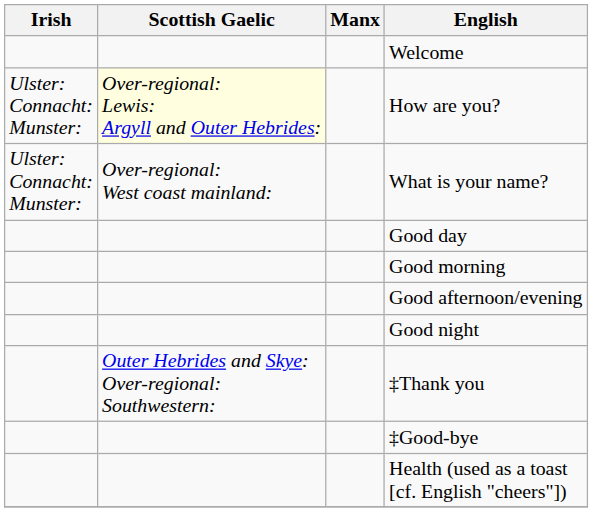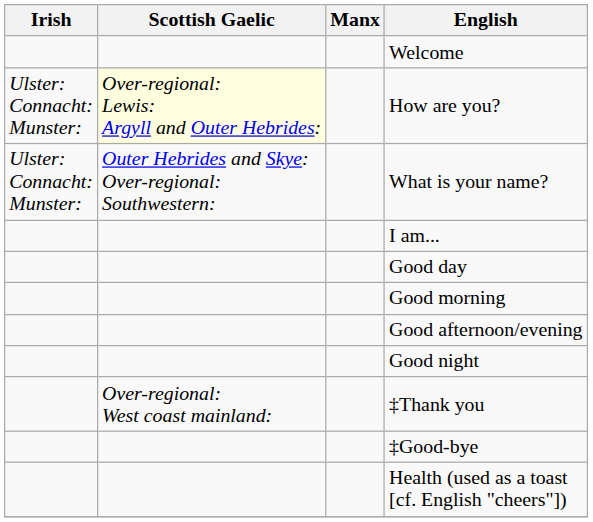What is your name? | Scottish Gaelic: Over-regional: West coast mainland: -> Outer Hebrides and Skye: Over-regional: Southwestern:
+ row: I am...
‡Thank you | Scottish Gaelic: Outer Hebrides and Skye: Over-regional: Southwestern: -> Over-regional: West coast mainland:
